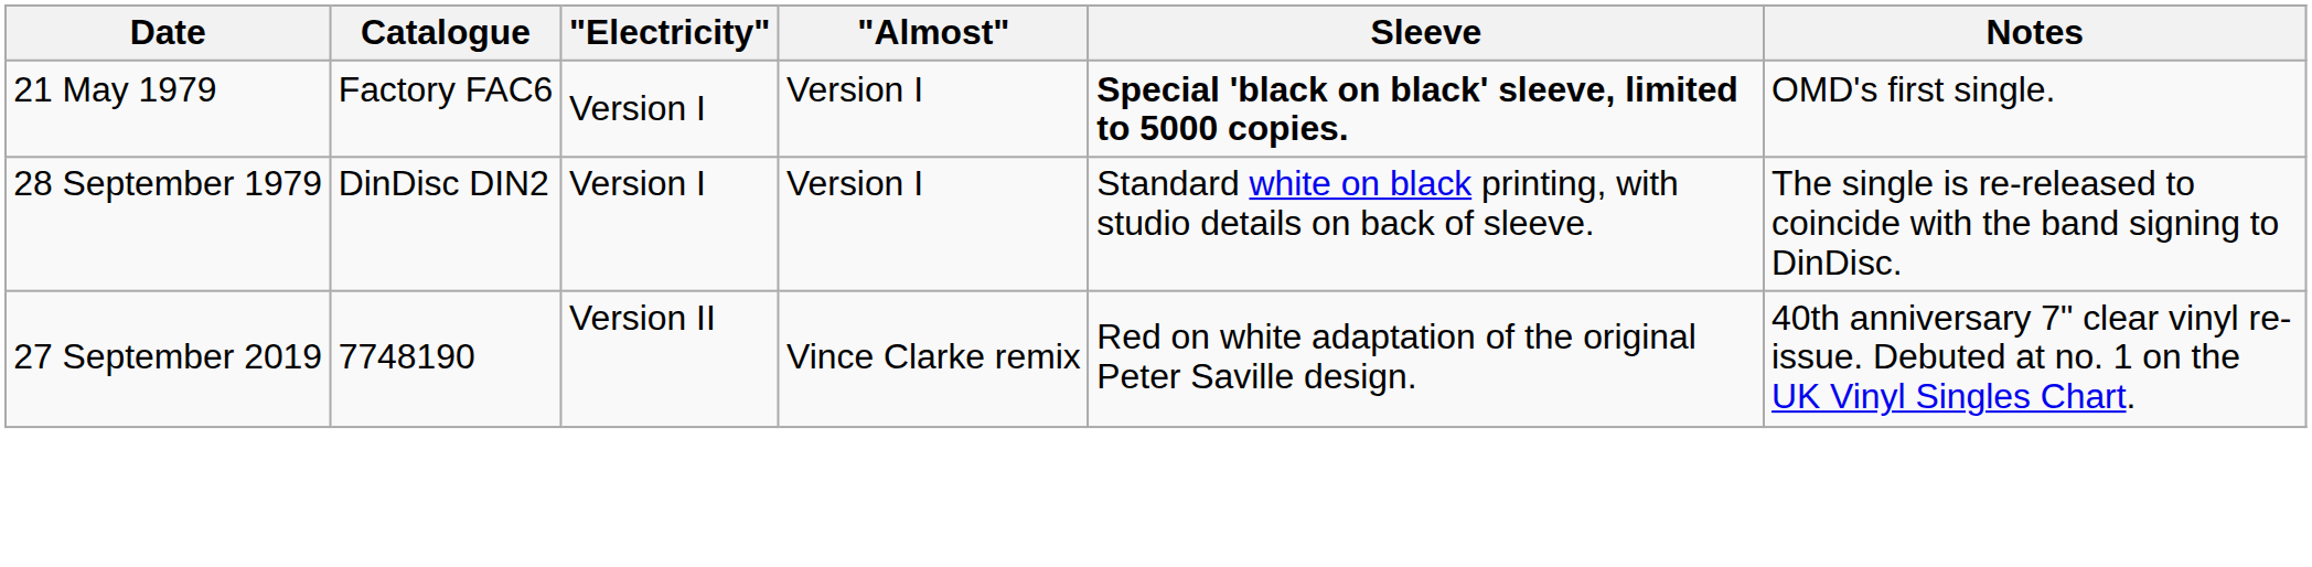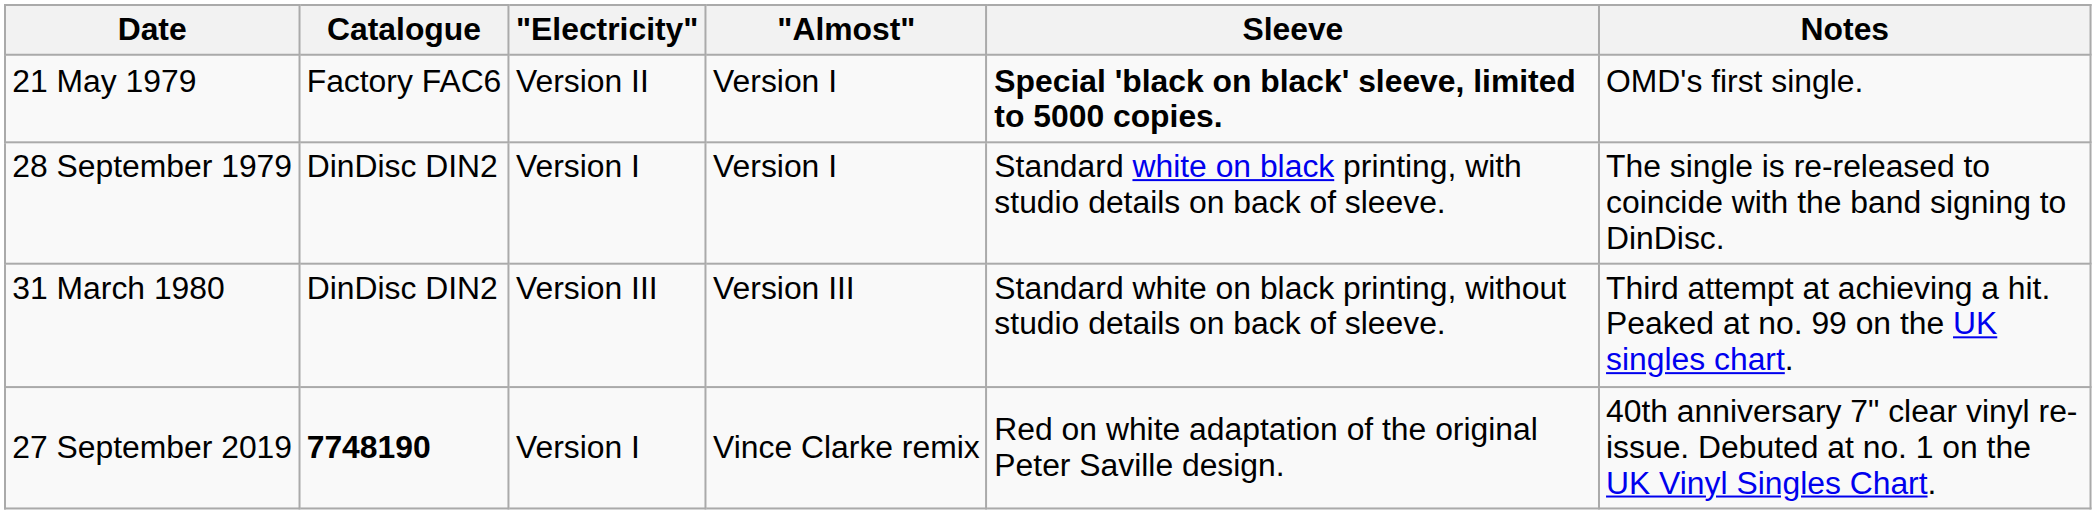21 May 1979 | "Electricity": Version I -> Version II
+ row: 31 March 1980 | DinDisc DIN2 | Version III | Version III | Standard white on black printing, without studio details on back of sleeve. | Third attempt at achieving a hit. Peaked at no. 99 on the UK singles chart.
27 September 2019 | Catalogue: normal -> bold
27 September 2019 | "Electricity": Version II -> Version I
